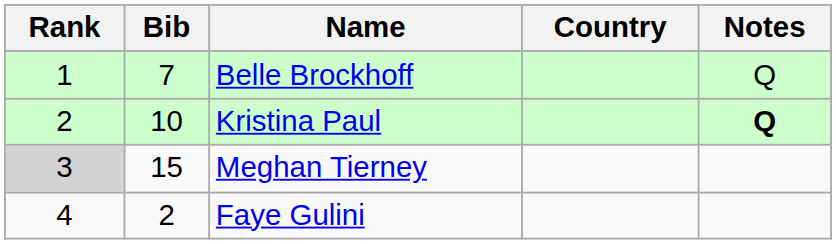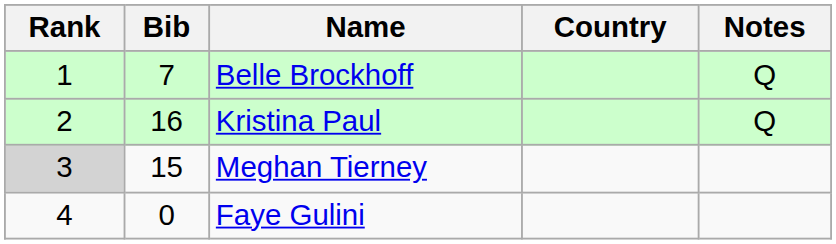Kristina Paul | Bib: 10 -> 16
Kristina Paul | Notes: bold -> normal
Faye Gulini | Bib: 2 -> 0
